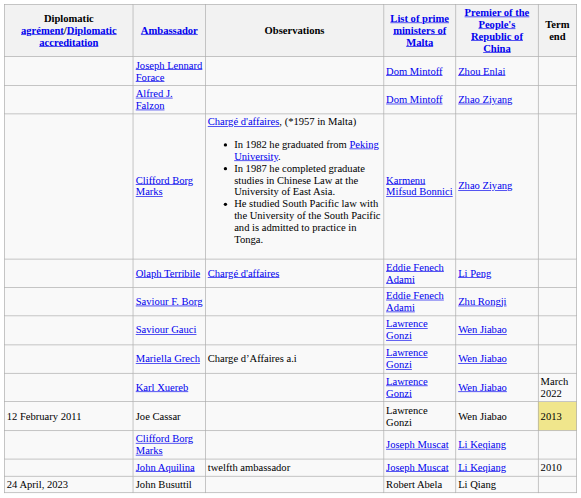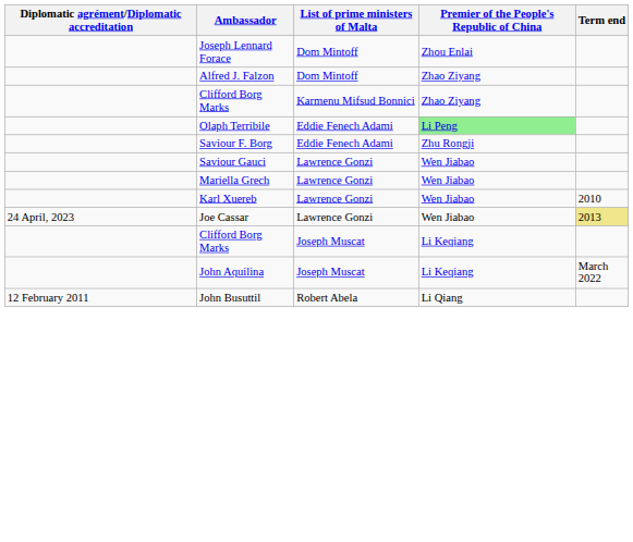- column: Observations | Chargé d'affaires, (*1957 in Malta) In 1982 he graduated from Peking University. In 1987 he completed graduate studies in Chinese Law at the University of East Asia. He studied South Pacific law with the University of the South Pacific and is admitted to practice in Tonga. | Chargé d'affaires | Charge d’Affaires a.i | twelfth ambassador
Olaph Terribile | Premier of the People's Republic of China: no background -> lightgreen background
Karl Xuereb | Term end: March 2022 -> 2010
Joe Cassar | Diplomatic agrément/Diplomatic accreditation: 12 February 2011 -> 24 April, 2023
John Aquilina | Term end: 2010 -> March 2022
John Busuttil | Diplomatic agrément/Diplomatic accreditation: 24 April, 2023 -> 12 February 2011
